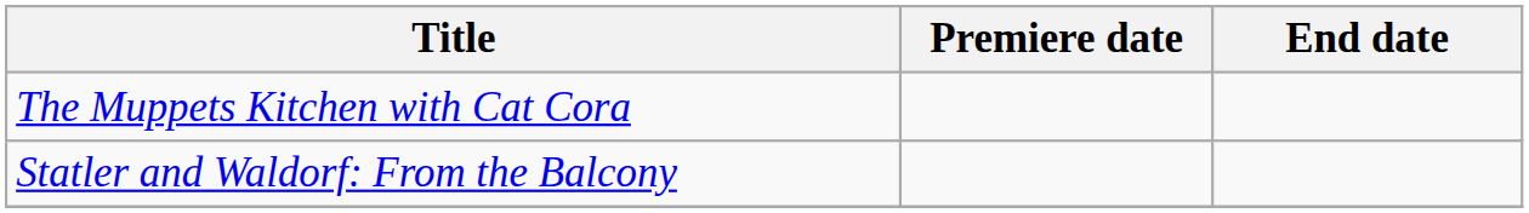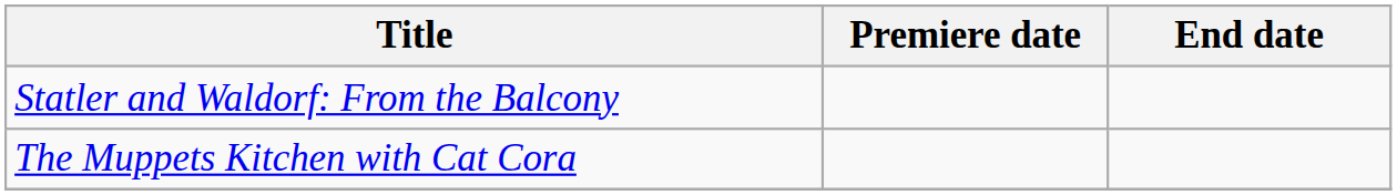rows swapped: Statler and Waldorf: From the Balcony <-> The Muppets Kitchen with Cat Cora
